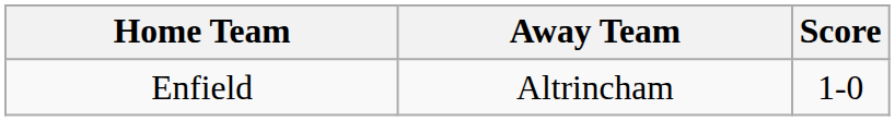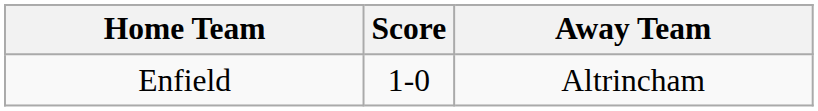columns swapped: Score <-> Away Team
